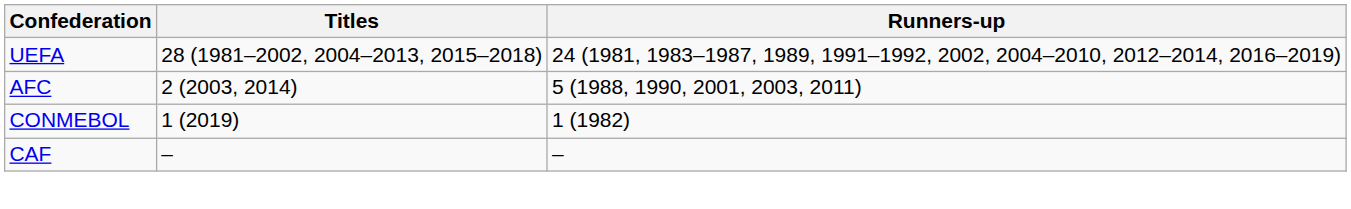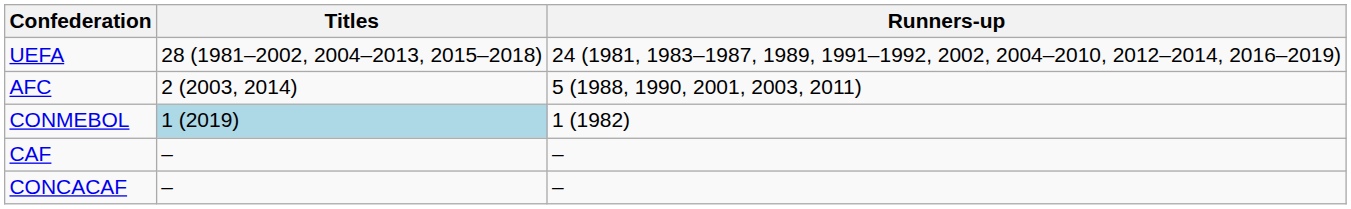CONMEBOL | Titles: no background -> lightblue background
+ row: CONCACAF | – | –
